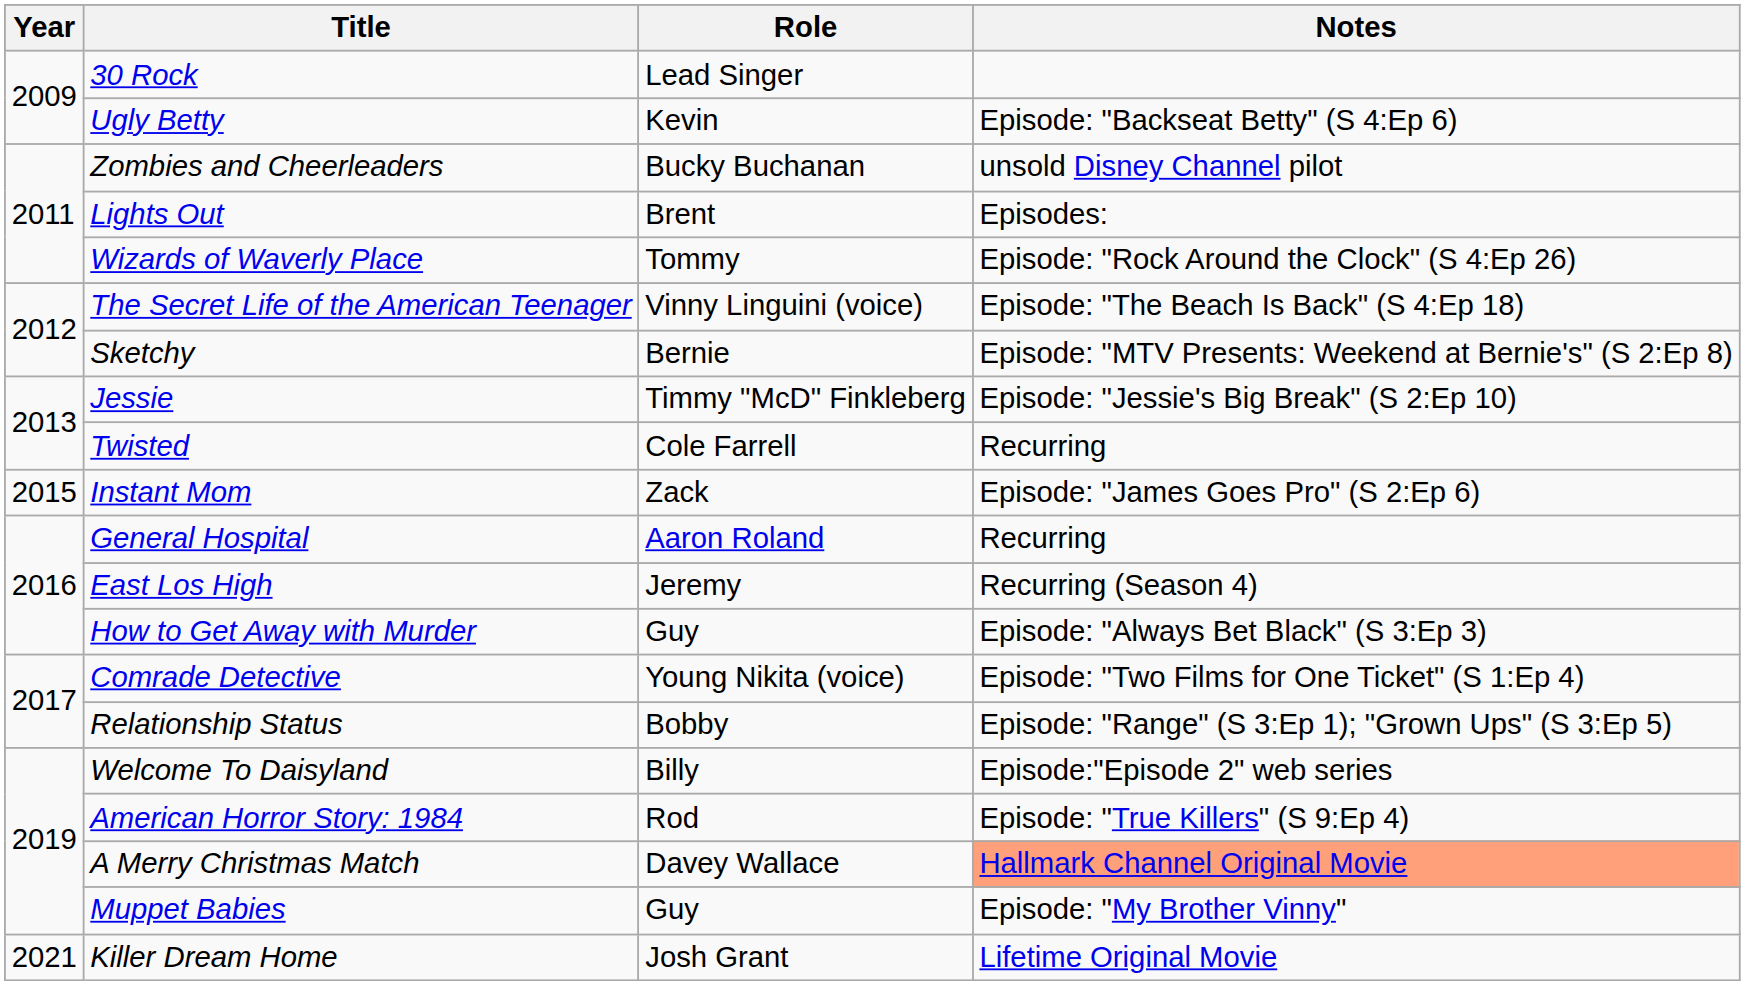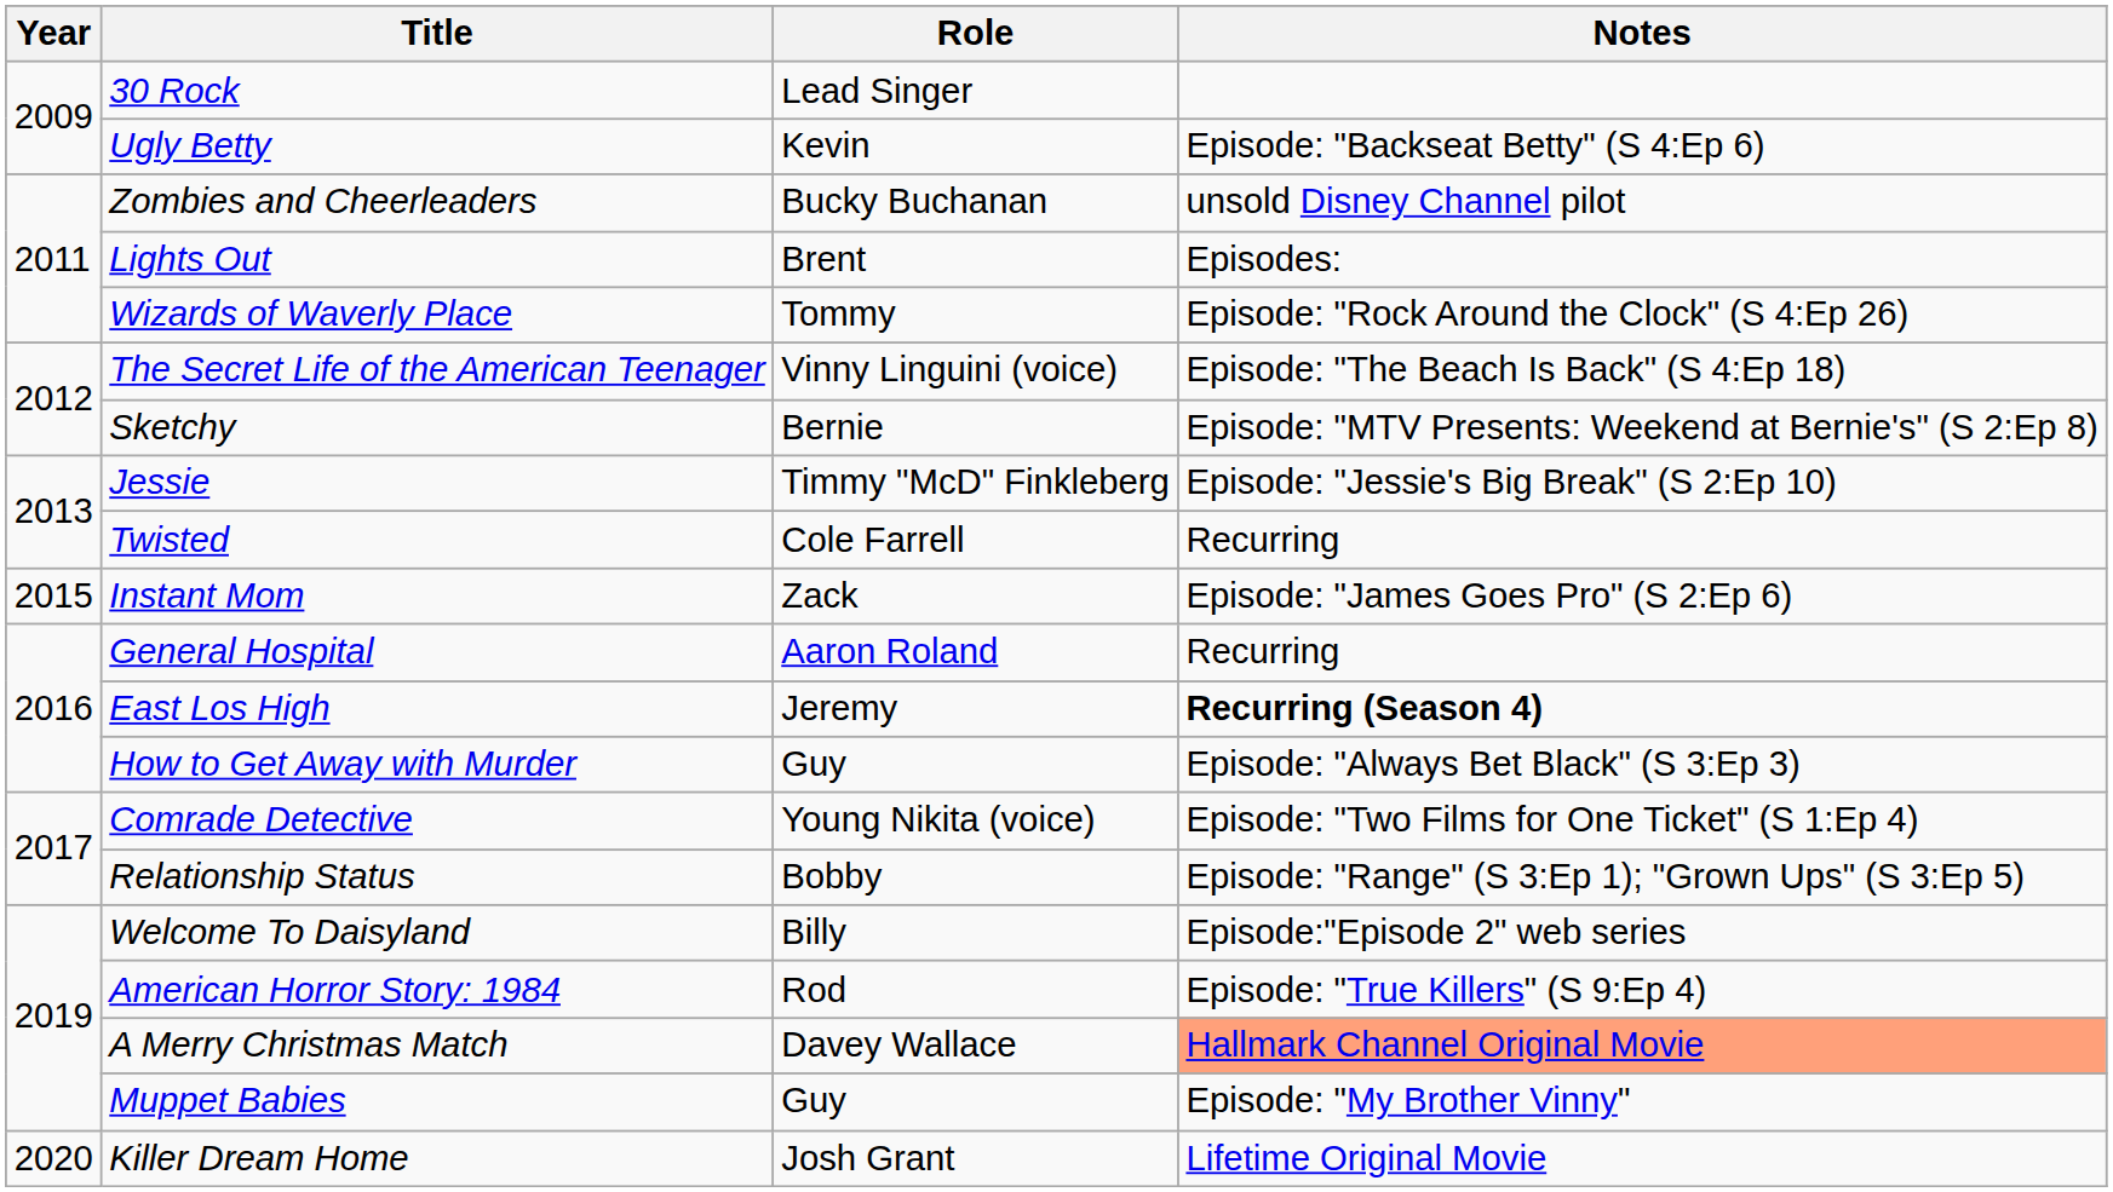East Los High | Notes: normal -> bold
Killer Dream Home | Year: 2021 -> 2020
